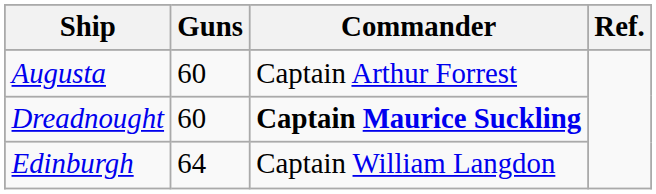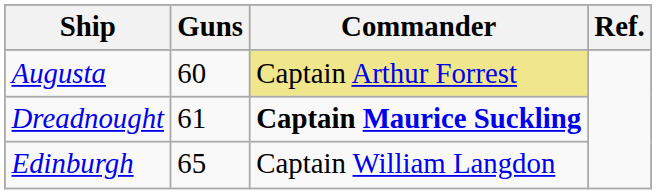Augusta | Commander: no background -> khaki background
Dreadnought | Guns: 60 -> 61
Edinburgh | Guns: 64 -> 65
